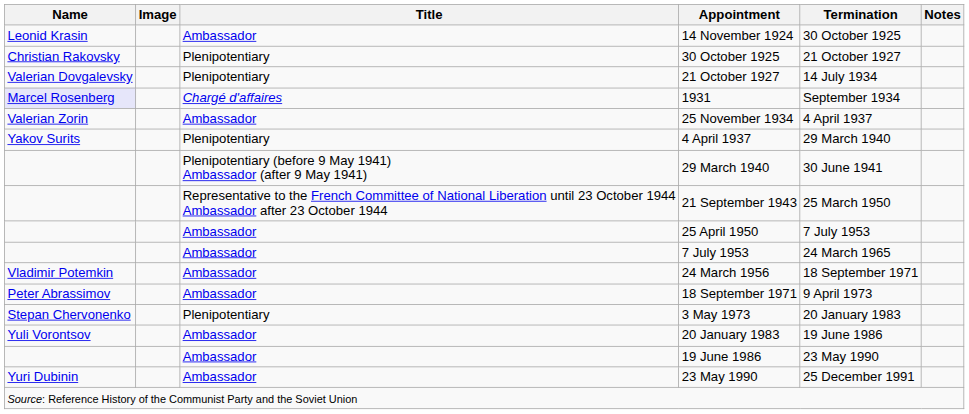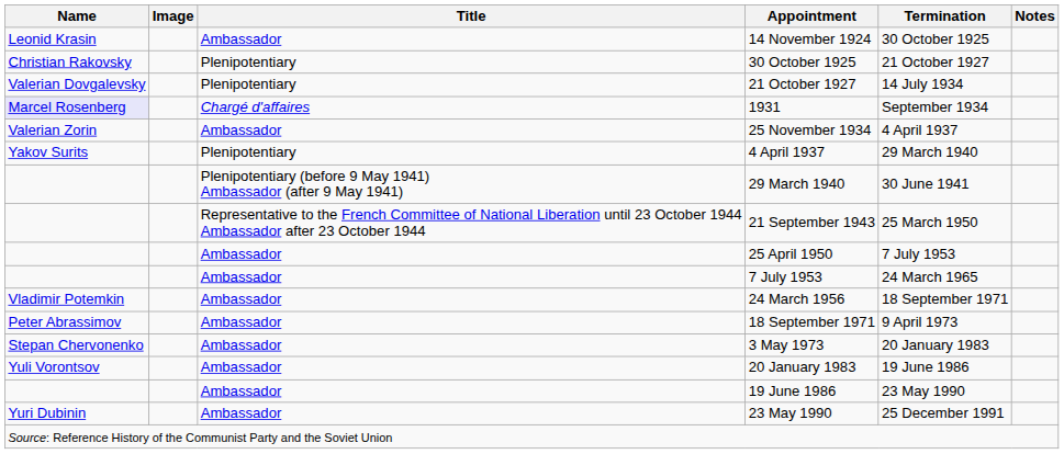3 May 1973 | Title: Plenipotentiary -> Ambassador
